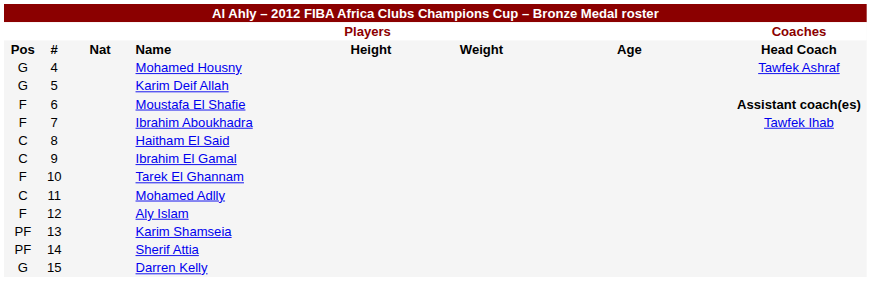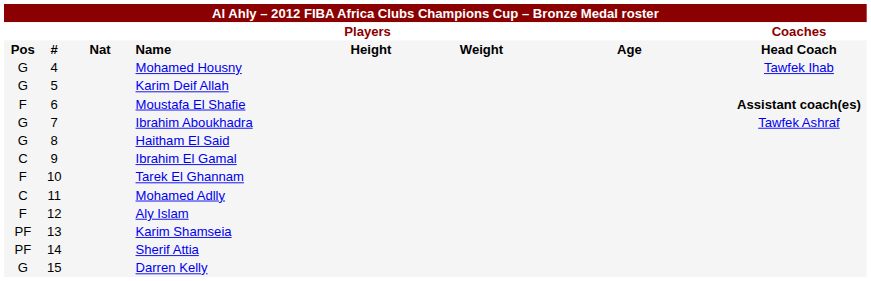Mohamed Housny | column 8: Tawfek Ashraf -> Tawfek Ihab
Ibrahim Aboukhadra | column 1: F -> G
Ibrahim Aboukhadra | column 8: Tawfek Ihab -> Tawfek Ashraf
Haitham El Said | column 1: C -> G
